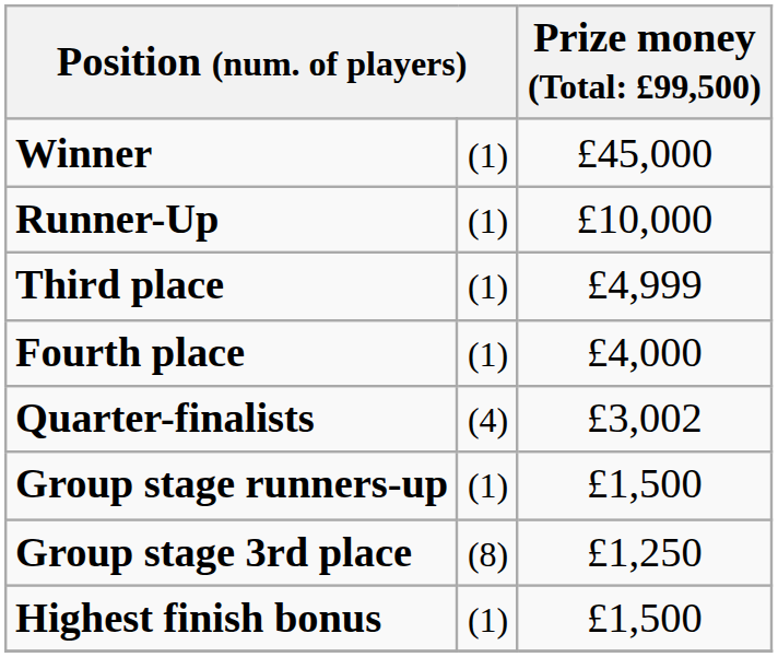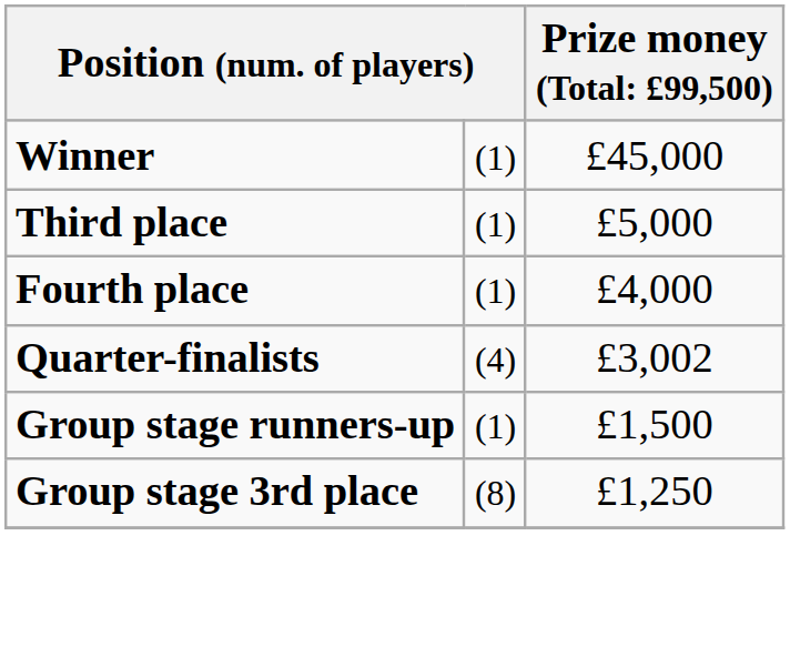- row: Runner-Up | (1) | £10,000
Third place | column 3: £4,999 -> £5,000
- row: Highest finish bonus | (1) | £1,500
